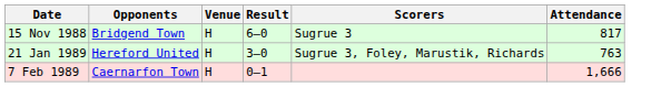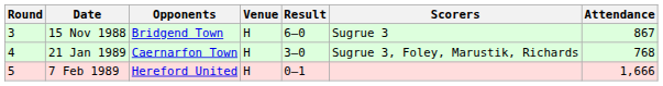+ column: Round | 3 | 4 | 5
15 Nov 1988 | Attendance: 817 -> 867
21 Jan 1989 | Opponents: Hereford United -> Caernarfon Town
21 Jan 1989 | Attendance: 763 -> 768
7 Feb 1989 | Opponents: Caernarfon Town -> Hereford United
